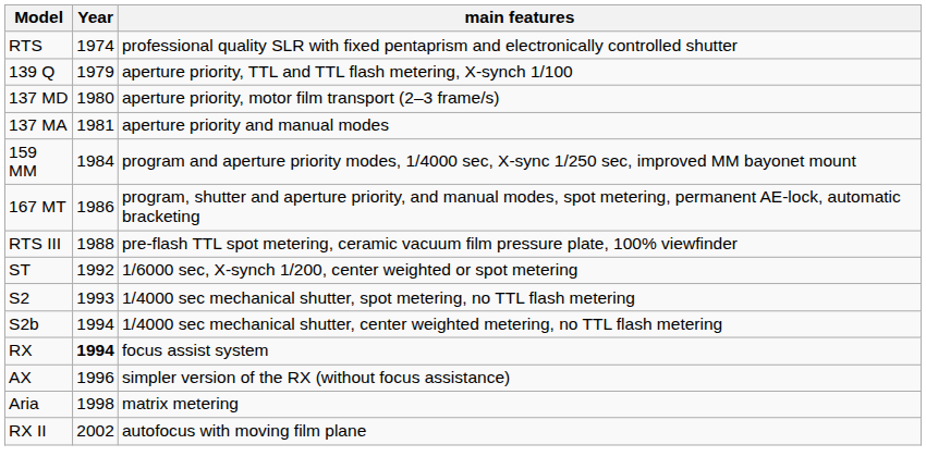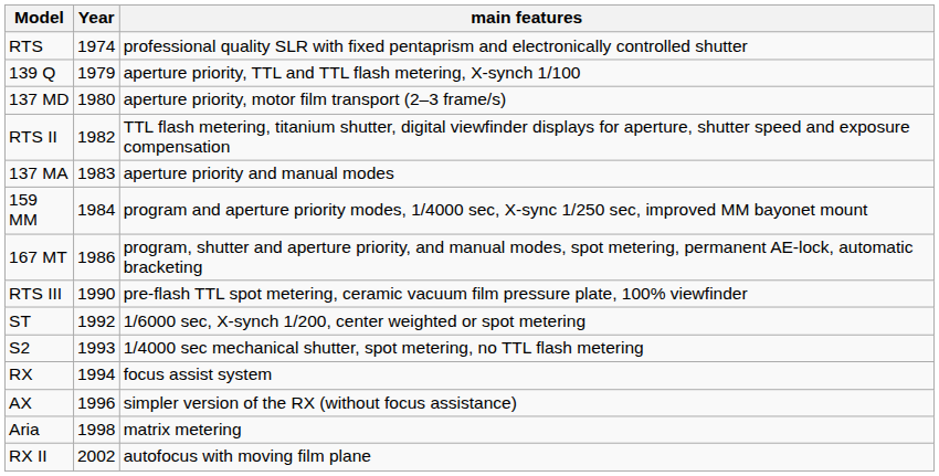+ row: RTS II | 1982 | TTL flash metering, titanium shutter, digital viewfinder displays for aperture, shutter speed and exposure compensation
137 MA | Year: 1981 -> 1983
RTS III | Year: 1988 -> 1990
- row: S2b | 1994 | 1/4000 sec mechanical shutter, center weighted metering, no TTL flash metering
RX | Year: bold -> normal
